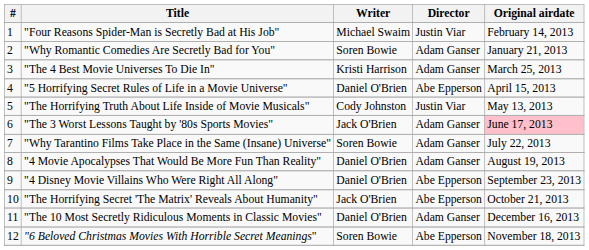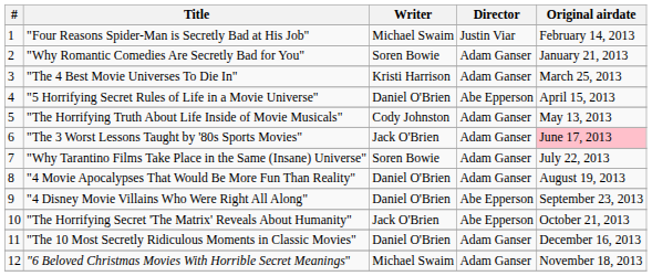"The Horrifying Truth About Life Inside of Movie Musicals" | Director: Justin Viar -> Adam Ganser
"6 Beloved Christmas Movies With Horrible Secret Meanings" | Writer: Soren Bowie -> Michael Swaim
"6 Beloved Christmas Movies With Horrible Secret Meanings" | Director: Abe Epperson -> Adam Ganser
